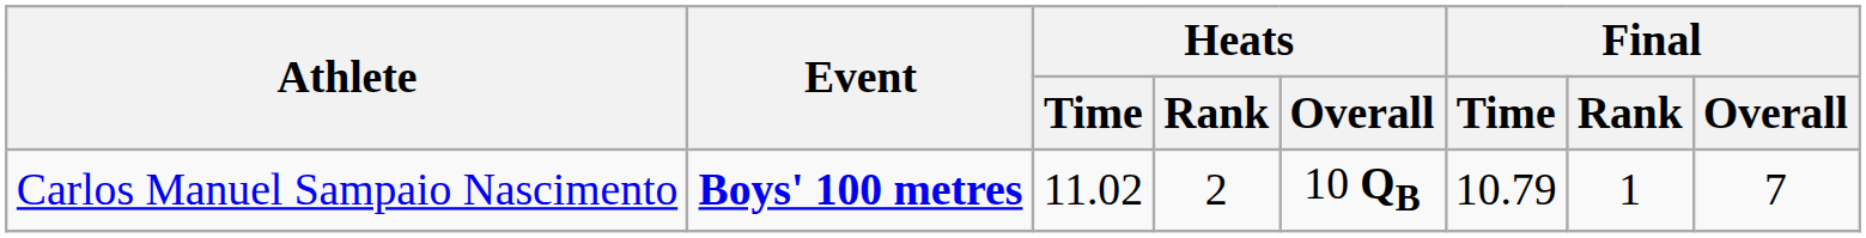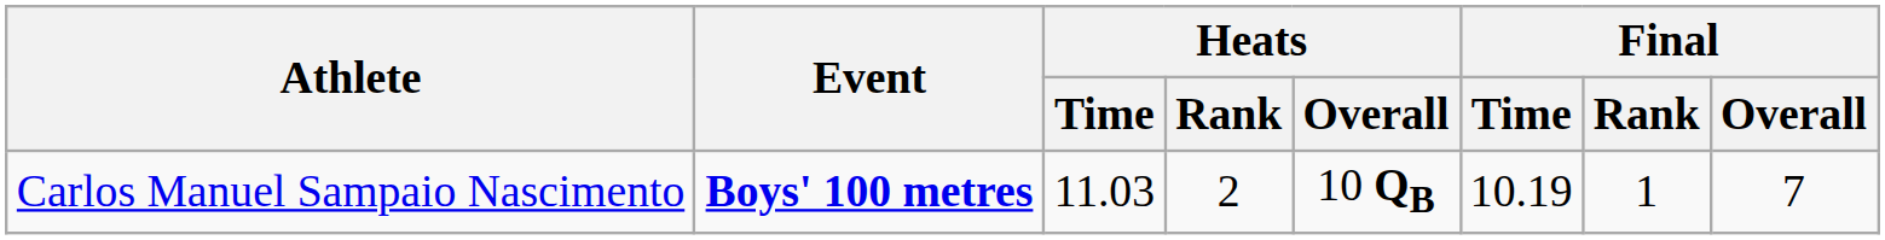Carlos Manuel Sampaio Nascimento | Heats / Time: 11.02 -> 11.03
Carlos Manuel Sampaio Nascimento | Final / Time: 10.79 -> 10.19
